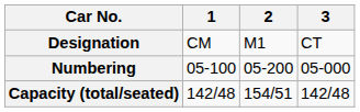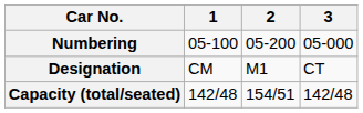rows swapped: Designation <-> Numbering
